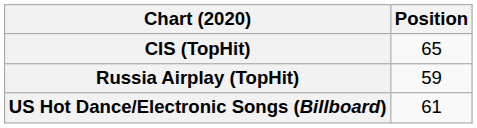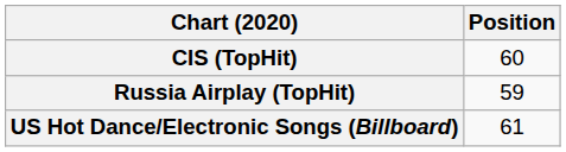CIS (TopHit) | Position: 65 -> 60
